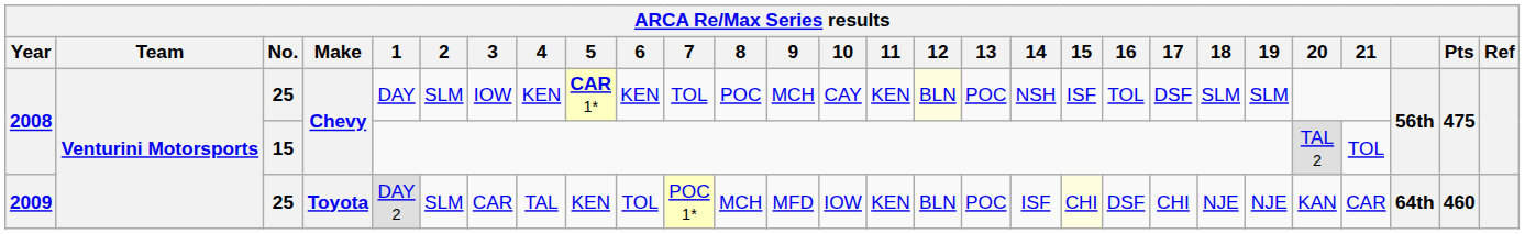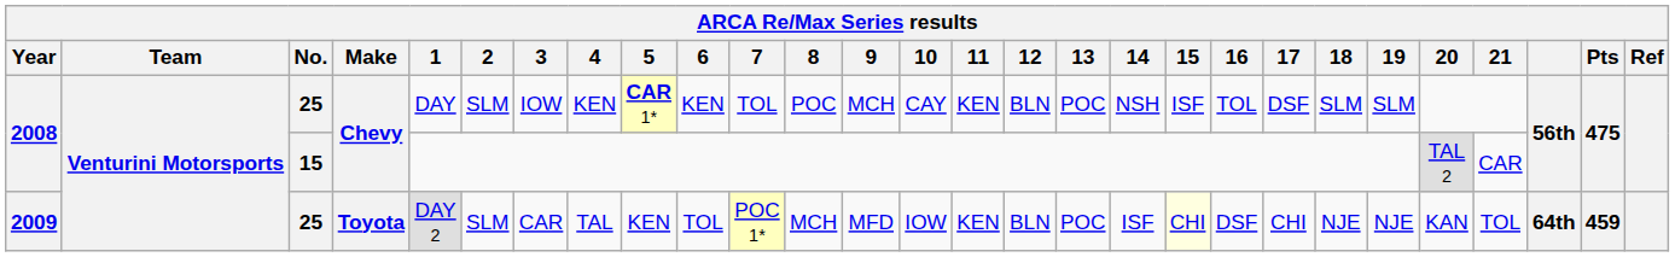2008 / 25 | 12: lightyellow background -> no background
2008 / 15 | 21: TOL -> CAR
2009 | 21: CAR -> TOL
2009 | Pts: 460 -> 459
